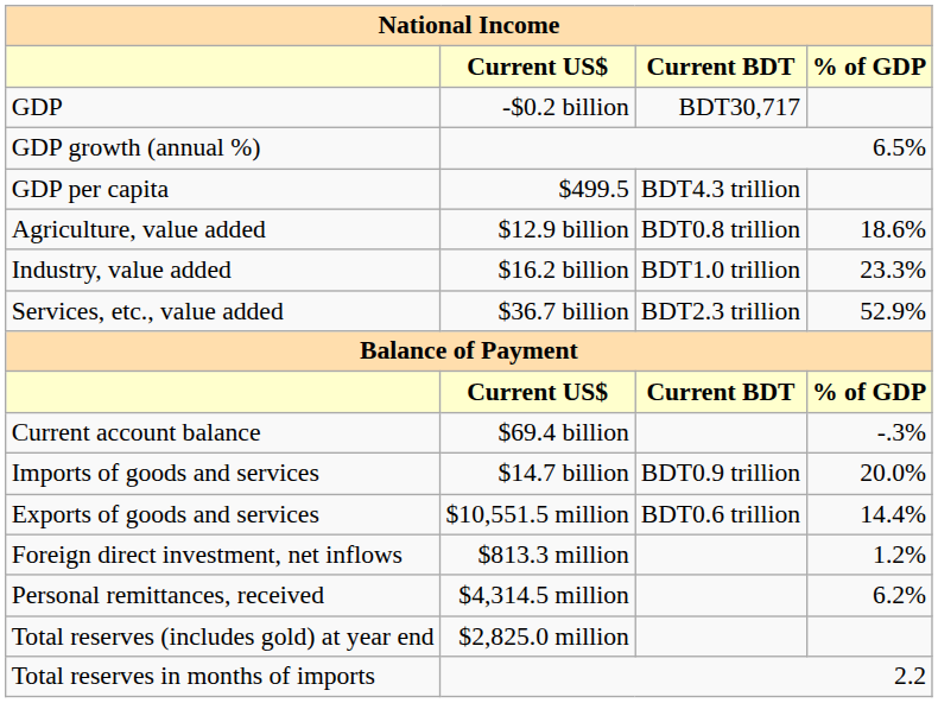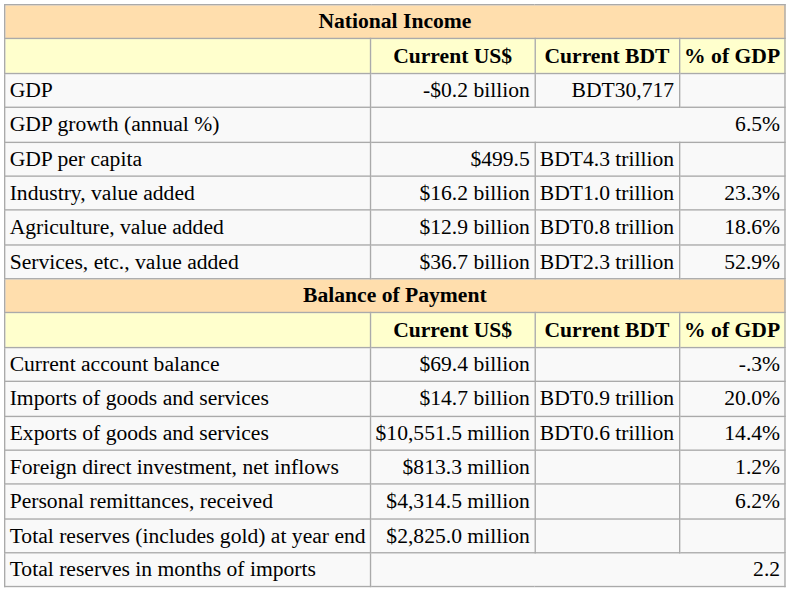rows swapped: Agriculture, value added <-> Industry, value added
